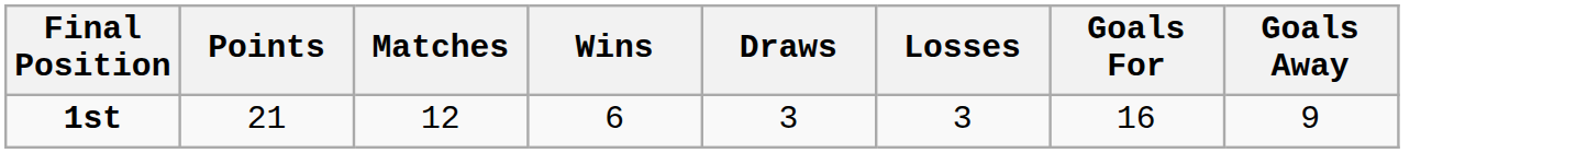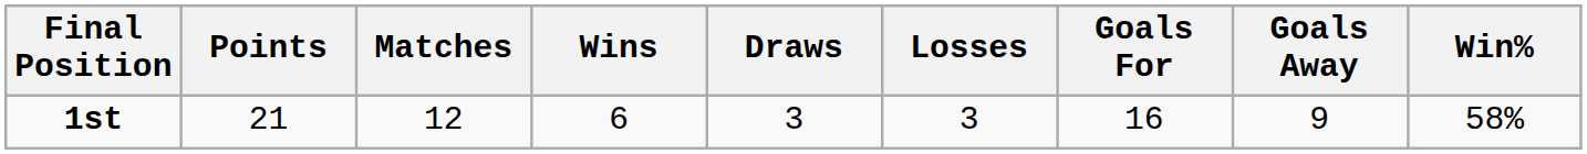+ column: Win% | 58%
